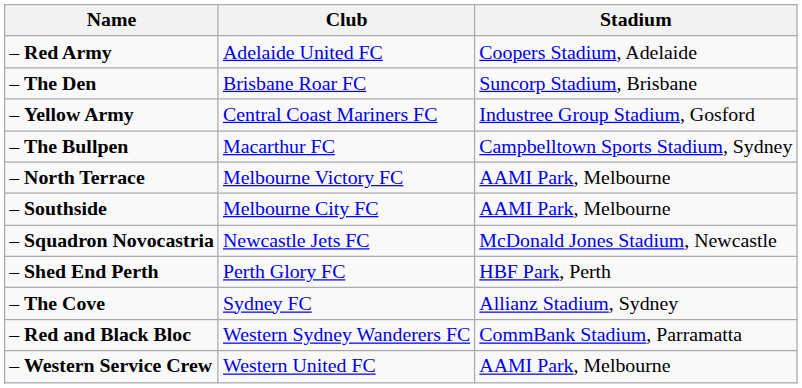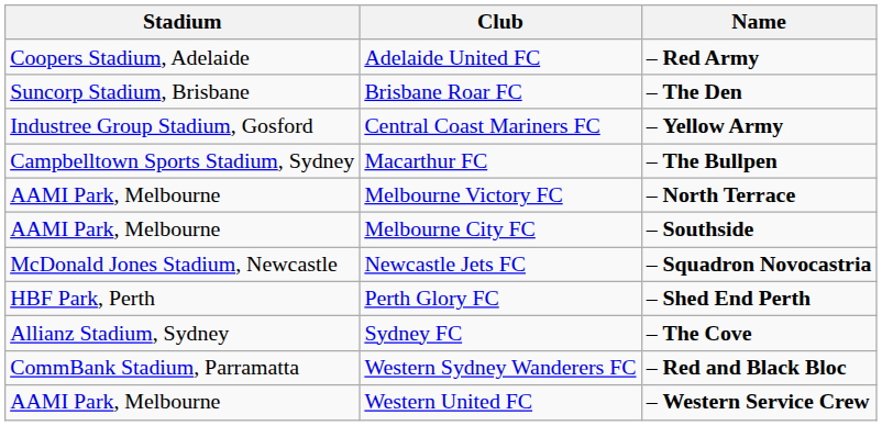columns swapped: Stadium <-> Name
